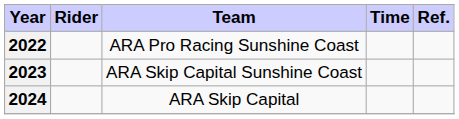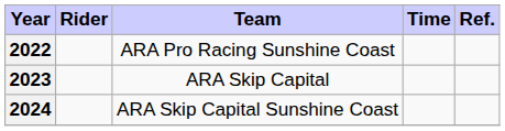2023 | Team: ARA Skip Capital Sunshine Coast -> ARA Skip Capital
2024 | Team: ARA Skip Capital -> ARA Skip Capital Sunshine Coast
